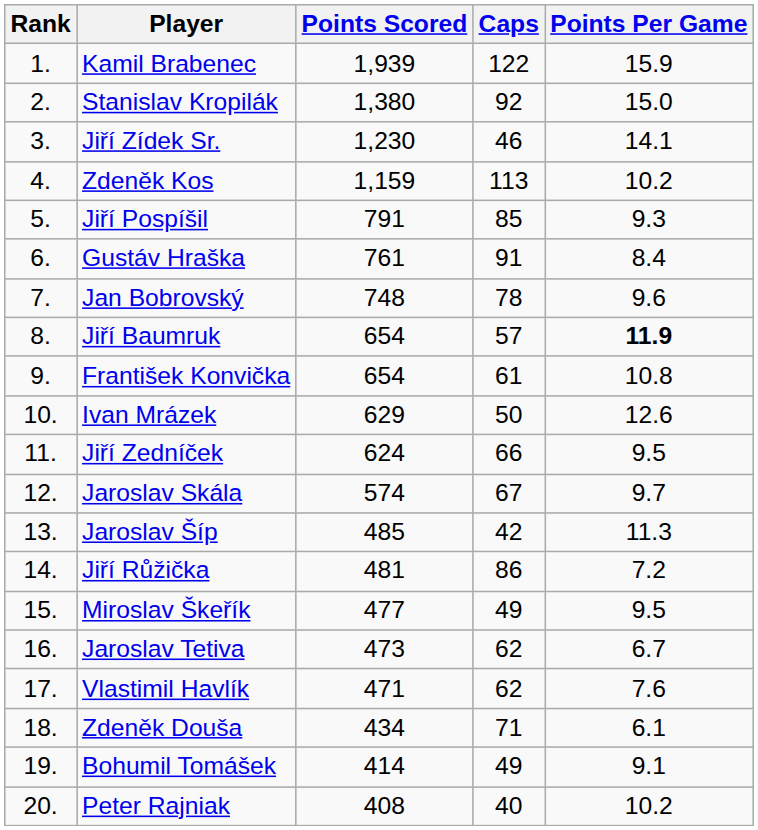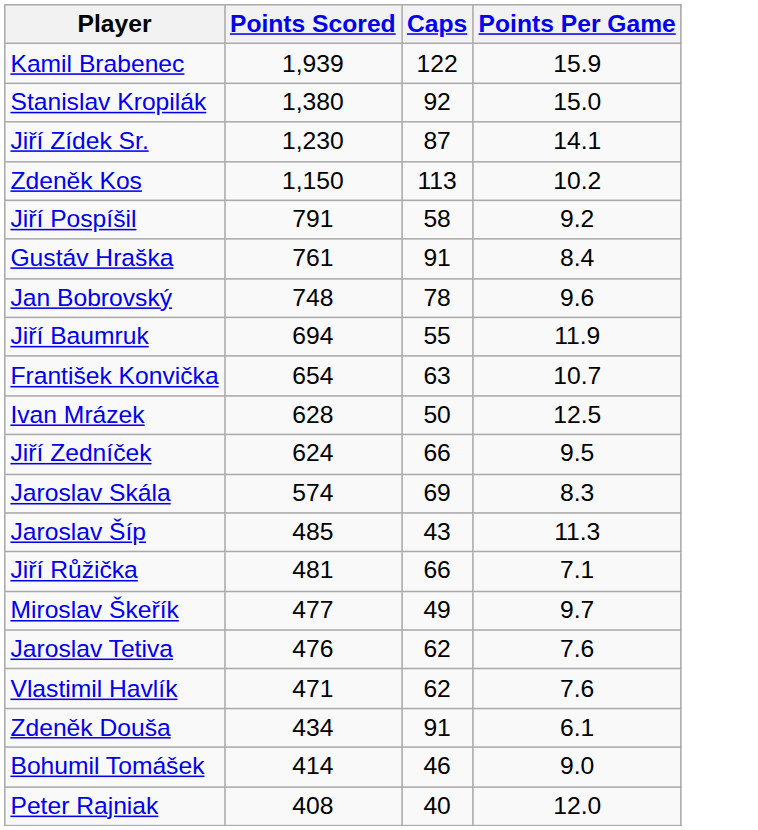- column: Rank | 1. | 2. | 3. | 4. | 5. | 6. | 7. | 8. | 9. | 10. | 11. | 12. | 13. | 14. | 15. | 16. | 17. | 18. | 19. | 20.
Jiří Zídek Sr. | Caps: 46 -> 87
Zdeněk Kos | Points Scored: 1,159 -> 1,150
Jiří Pospíšil | Caps: 85 -> 58
Jiří Pospíšil | Points Per Game: 9.3 -> 9.2
Jiří Baumruk | Points Scored: 654 -> 694
Jiří Baumruk | Caps: 57 -> 55
Jiří Baumruk | Points Per Game: bold -> normal
František Konvička | Caps: 61 -> 63
František Konvička | Points Per Game: 10.8 -> 10.7
Ivan Mrázek | Points Scored: 629 -> 628
Ivan Mrázek | Points Per Game: 12.6 -> 12.5
Jaroslav Skála | Caps: 67 -> 69
Jaroslav Skála | Points Per Game: 9.7 -> 8.3
Jaroslav Šíp | Caps: 42 -> 43
Jiří Růžička | Caps: 86 -> 66
Jiří Růžička | Points Per Game: 7.2 -> 7.1
Miroslav Škeřík | Points Per Game: 9.5 -> 9.7
Jaroslav Tetiva | Points Scored: 473 -> 476
Jaroslav Tetiva | Points Per Game: 6.7 -> 7.6
Zdeněk Douša | Caps: 71 -> 91
Bohumil Tomášek | Caps: 49 -> 46
Bohumil Tomášek | Points Per Game: 9.1 -> 9.0
Peter Rajniak | Points Per Game: 10.2 -> 12.0
